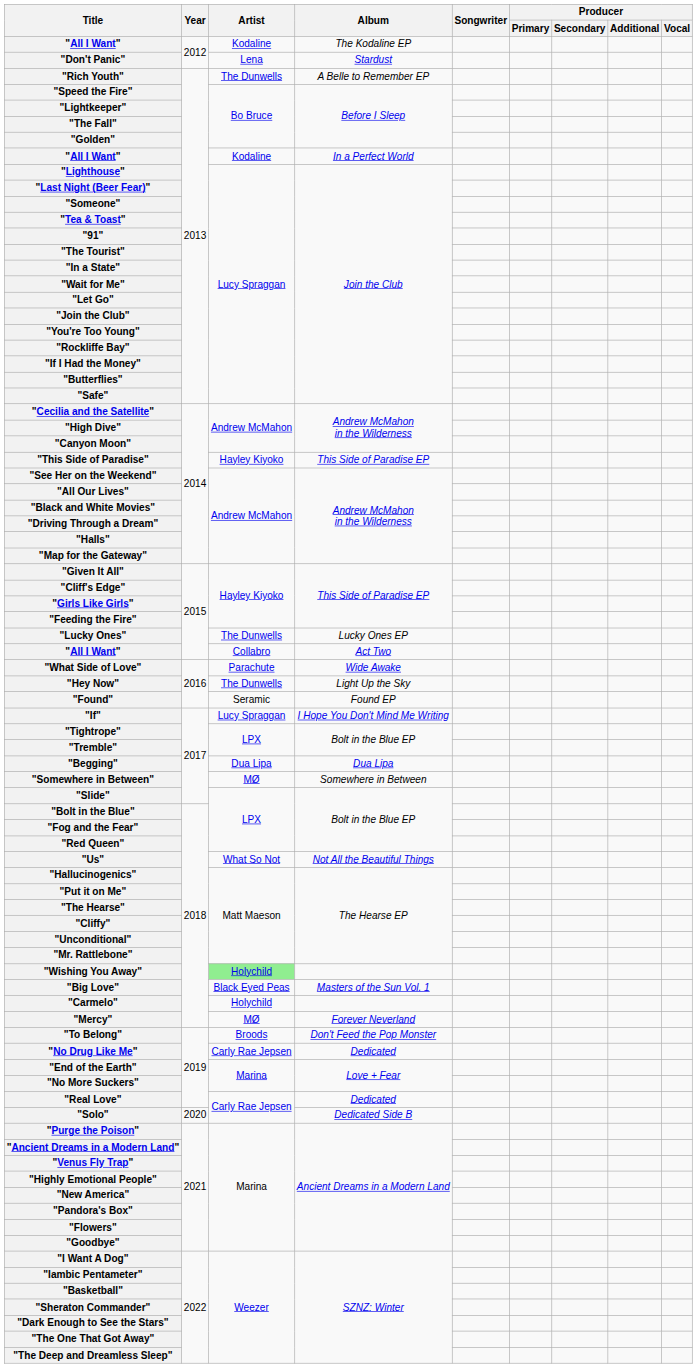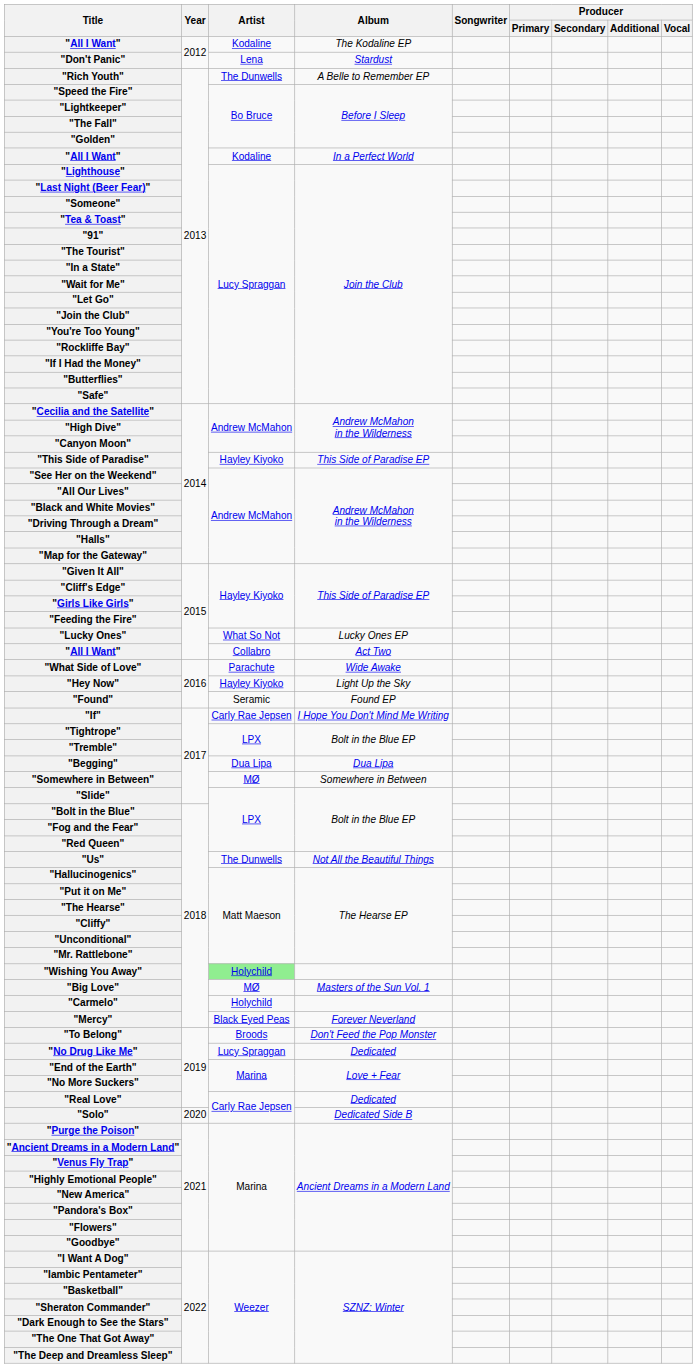"Lucky Ones" | Artist: The Dunwells -> What So Not
"Hey Now" | Artist: The Dunwells -> Hayley Kiyoko
"If" | Artist: Lucy Spraggan -> Carly Rae Jepsen
"Us" | Artist: What So Not -> The Dunwells
"Big Love" | Artist: Black Eyed Peas -> MØ
"Mercy" | Artist: MØ -> Black Eyed Peas
"No Drug Like Me" | Artist: Carly Rae Jepsen -> Lucy Spraggan
